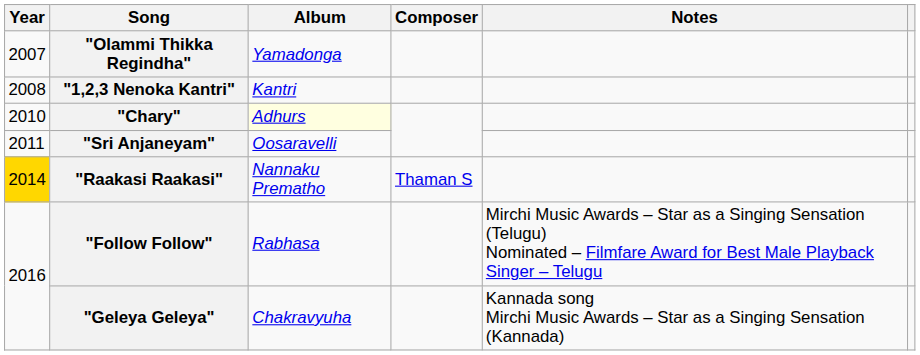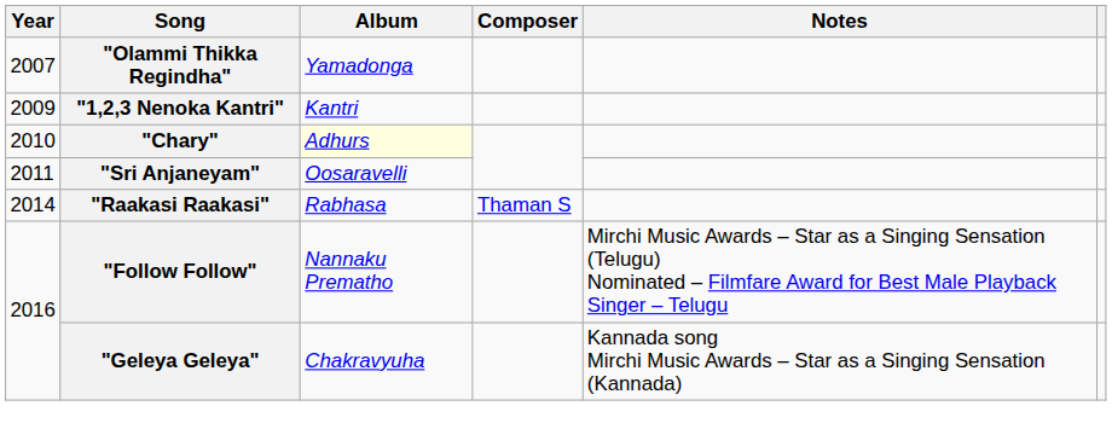"1,2,3 Nenoka Kantri" | Year: 2008 -> 2009
"Raakasi Raakasi" | Year: gold background -> no background
"Raakasi Raakasi" | Album: Nannaku Prematho -> Rabhasa
"Follow Follow" | Album: Rabhasa -> Nannaku Prematho
